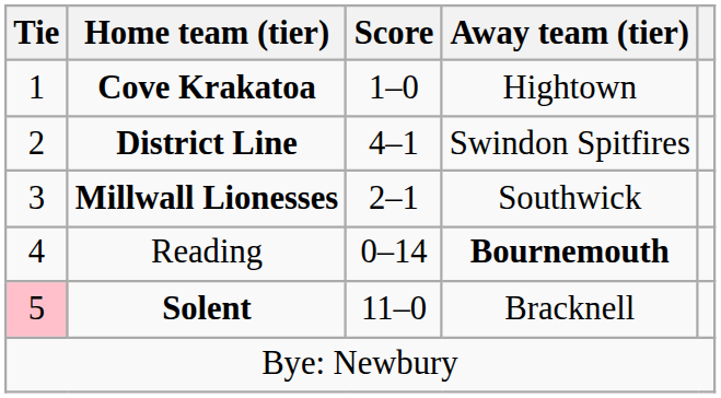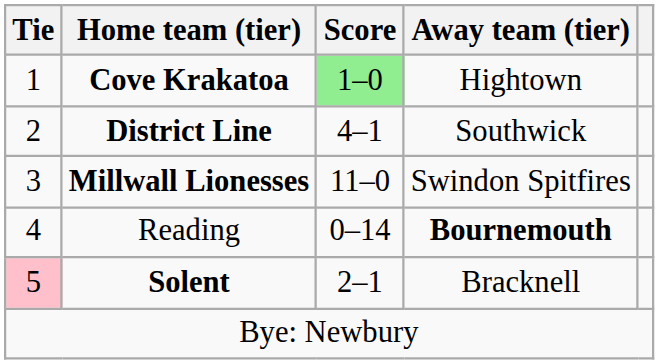Cove Krakatoa | Score: no background -> lightgreen background
District Line | Away team (tier): Swindon Spitfires -> Southwick
Millwall Lionesses | Score: 2–1 -> 11–0
Millwall Lionesses | Away team (tier): Southwick -> Swindon Spitfires
Solent | Score: 11–0 -> 2–1
